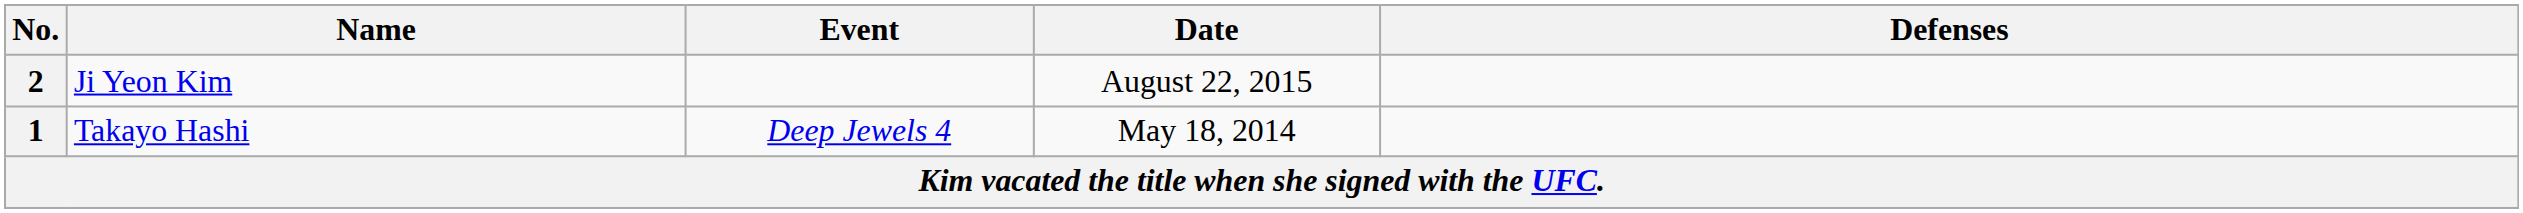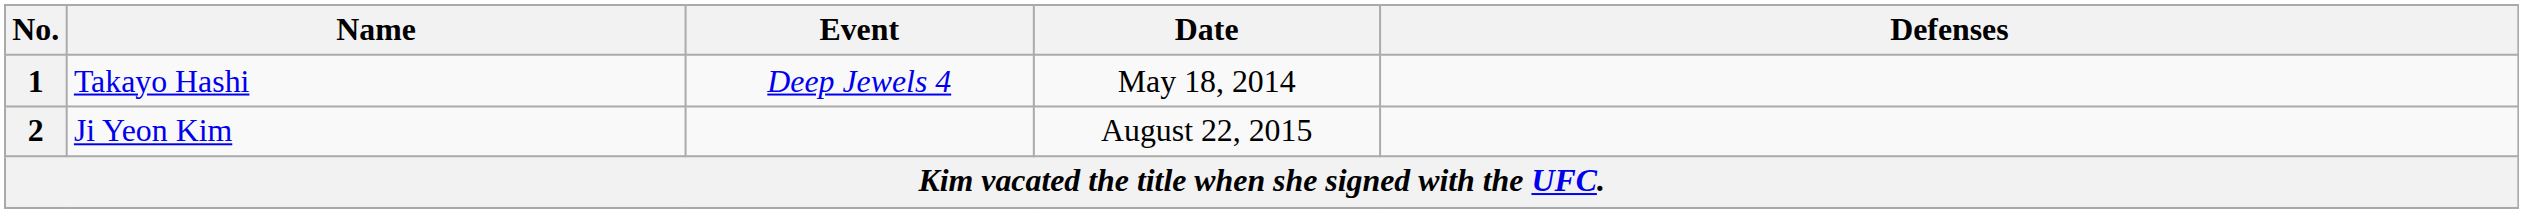rows swapped: 1 <-> 2
